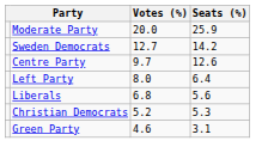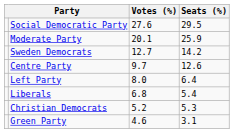+ row: Social Democratic Party | 27.6 | 29.5
Moderate Party | Votes (%): 20.0 -> 20.1
Liberals | Seats (%): 5.6 -> 5.4
